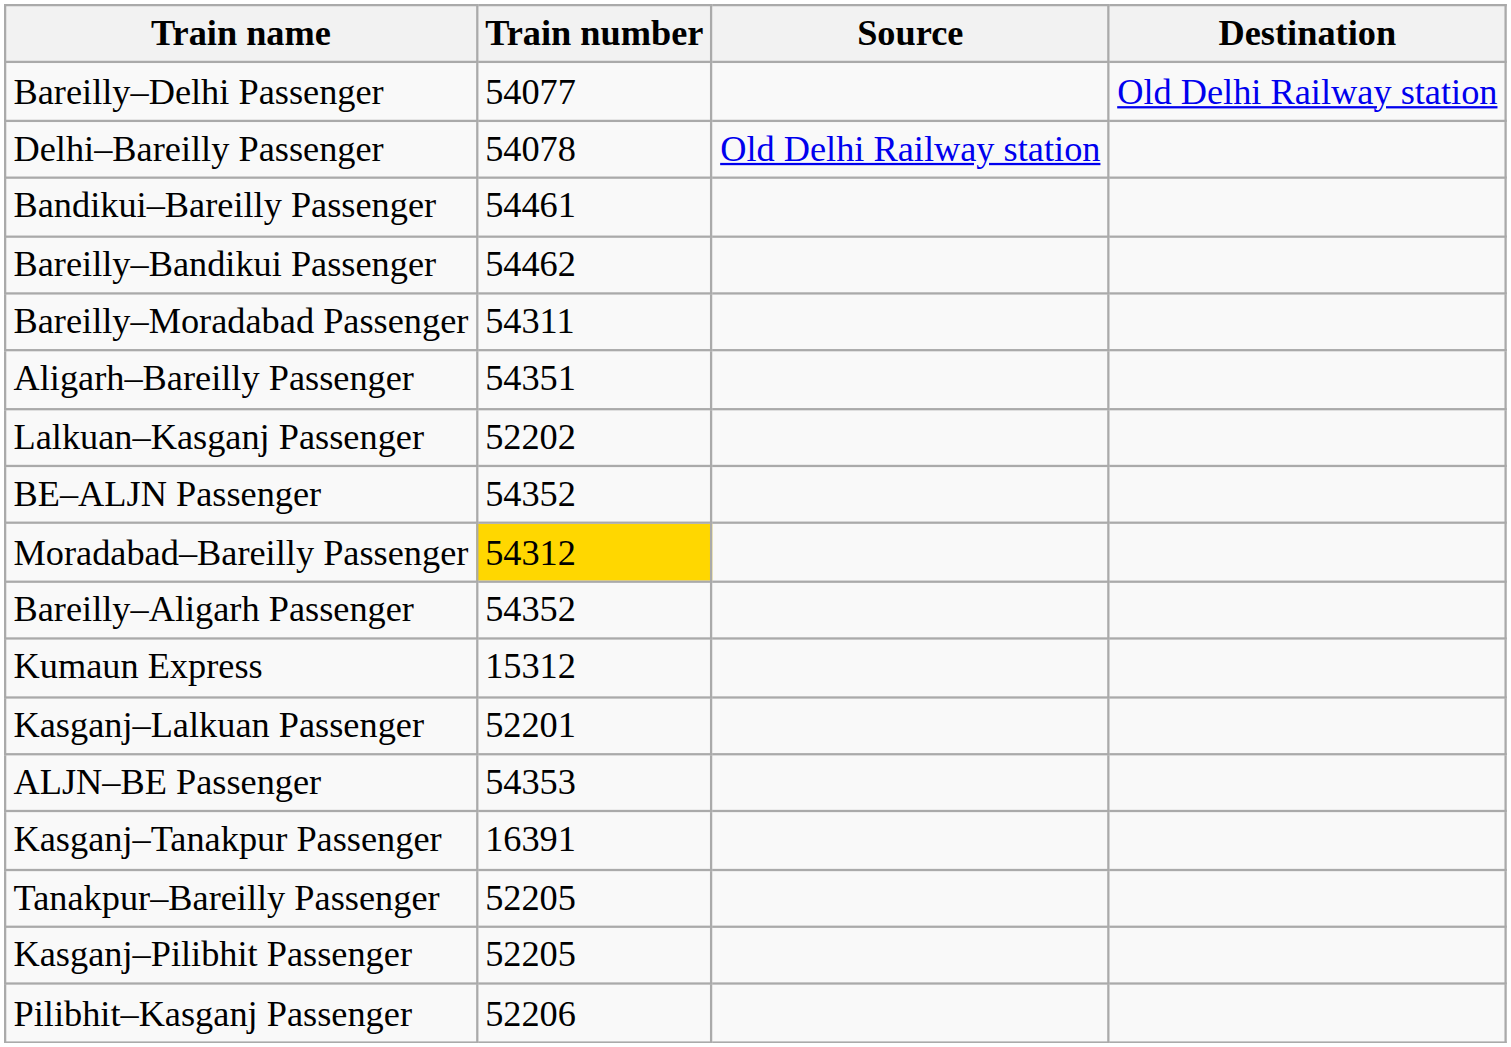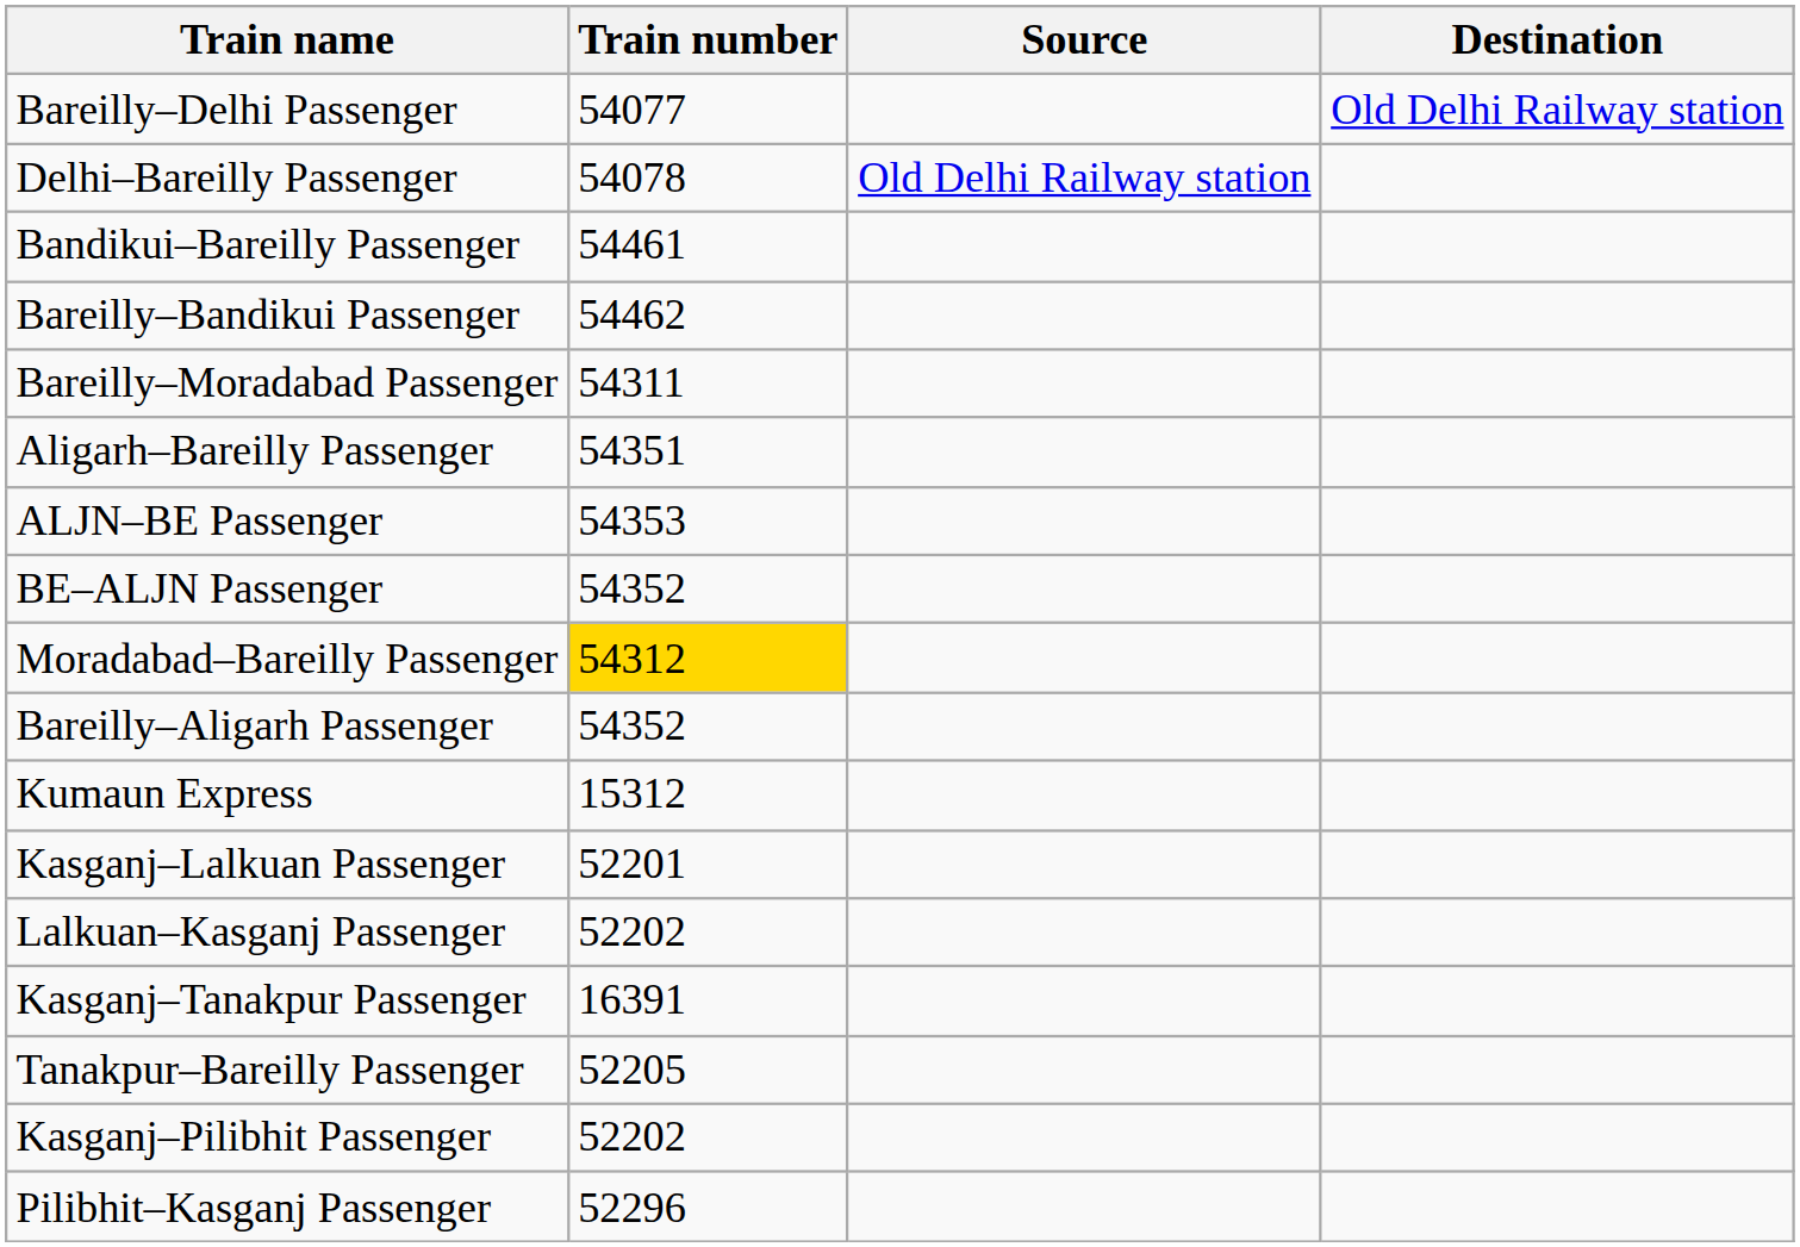rows swapped: ALJN–BE Passenger <-> Lalkuan–Kasganj Passenger
Kasganj–Pilibhit Passenger | Train number: 52205 -> 52202
Pilibhit–Kasganj Passenger | Train number: 52206 -> 52296
